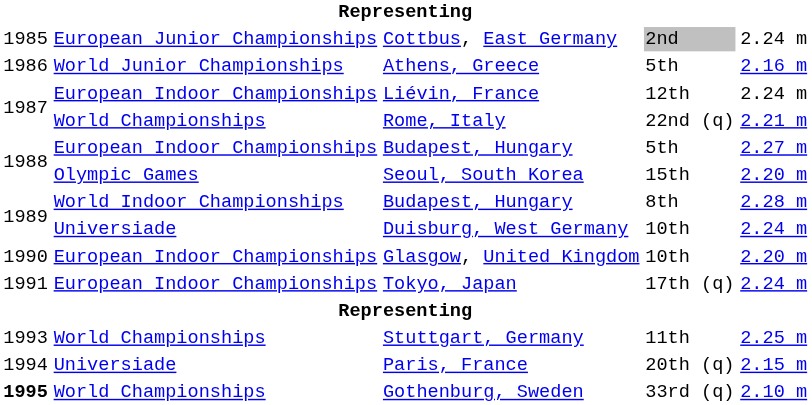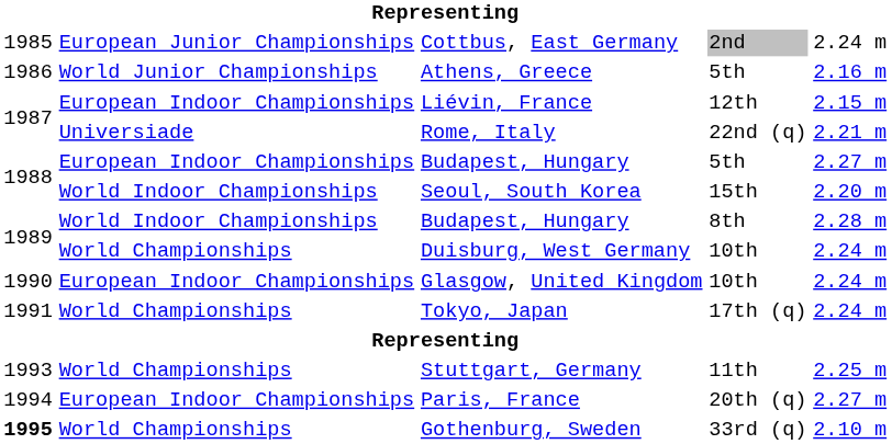Liévin, France | column 5: 2.24 m -> 2.15 m
Rome, Italy | column 2: World Championships -> Universiade
Seoul, South Korea | column 2: Olympic Games -> World Indoor Championships
Duisburg, West Germany | column 2: Universiade -> World Championships
Glasgow, United Kingdom | column 5: 2.20 m -> 2.24 m
Tokyo, Japan | column 2: European Indoor Championships -> World Championships
Paris, France | column 2: Universiade -> European Indoor Championships
Paris, France | column 5: 2.15 m -> 2.27 m
